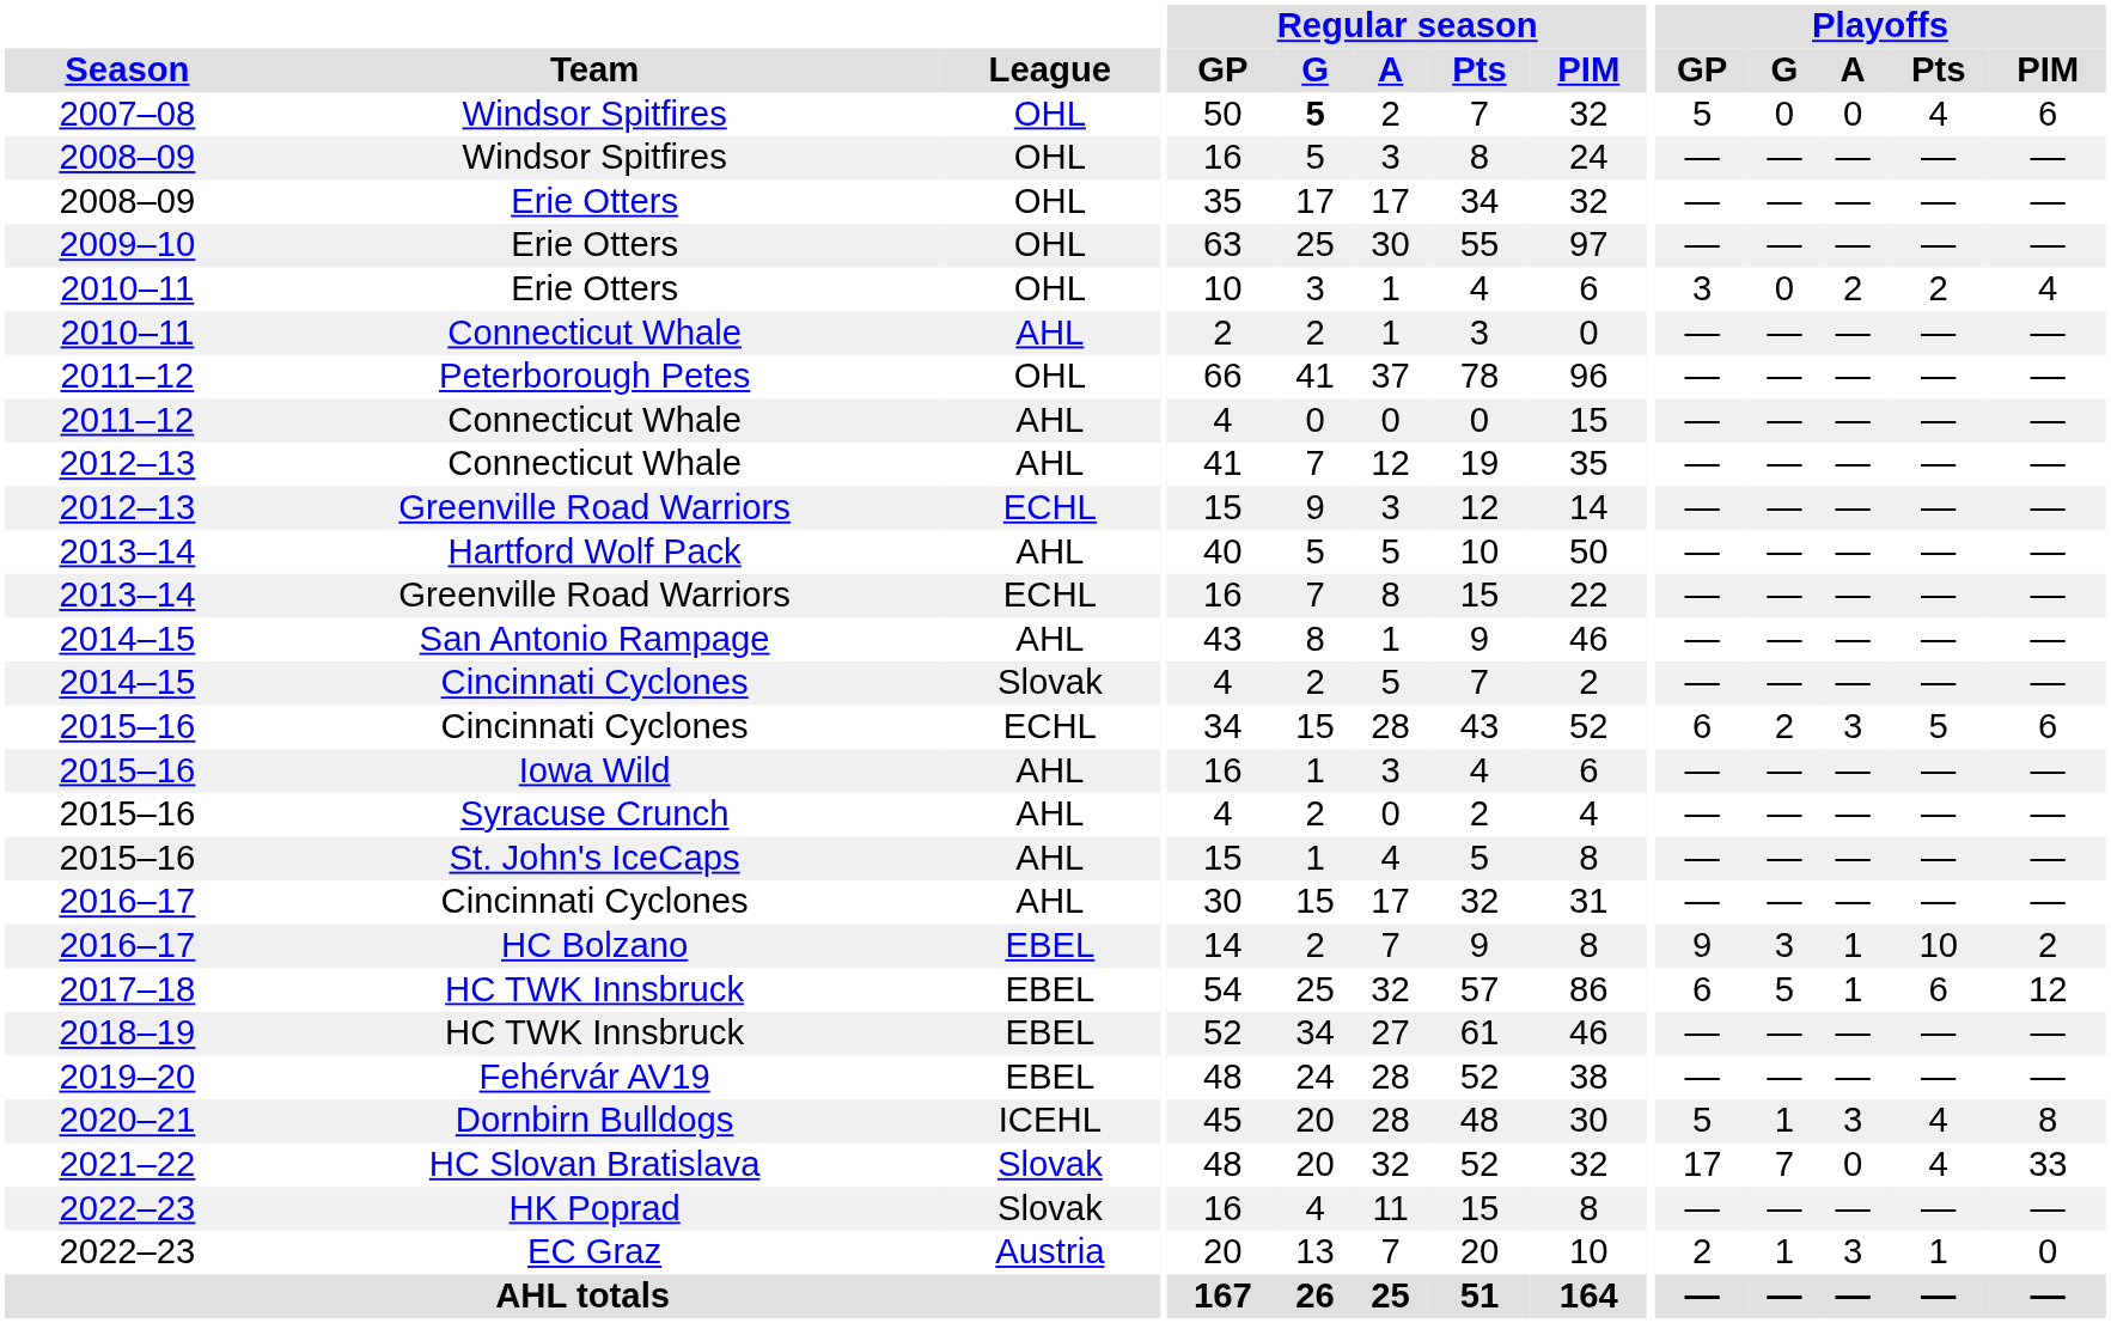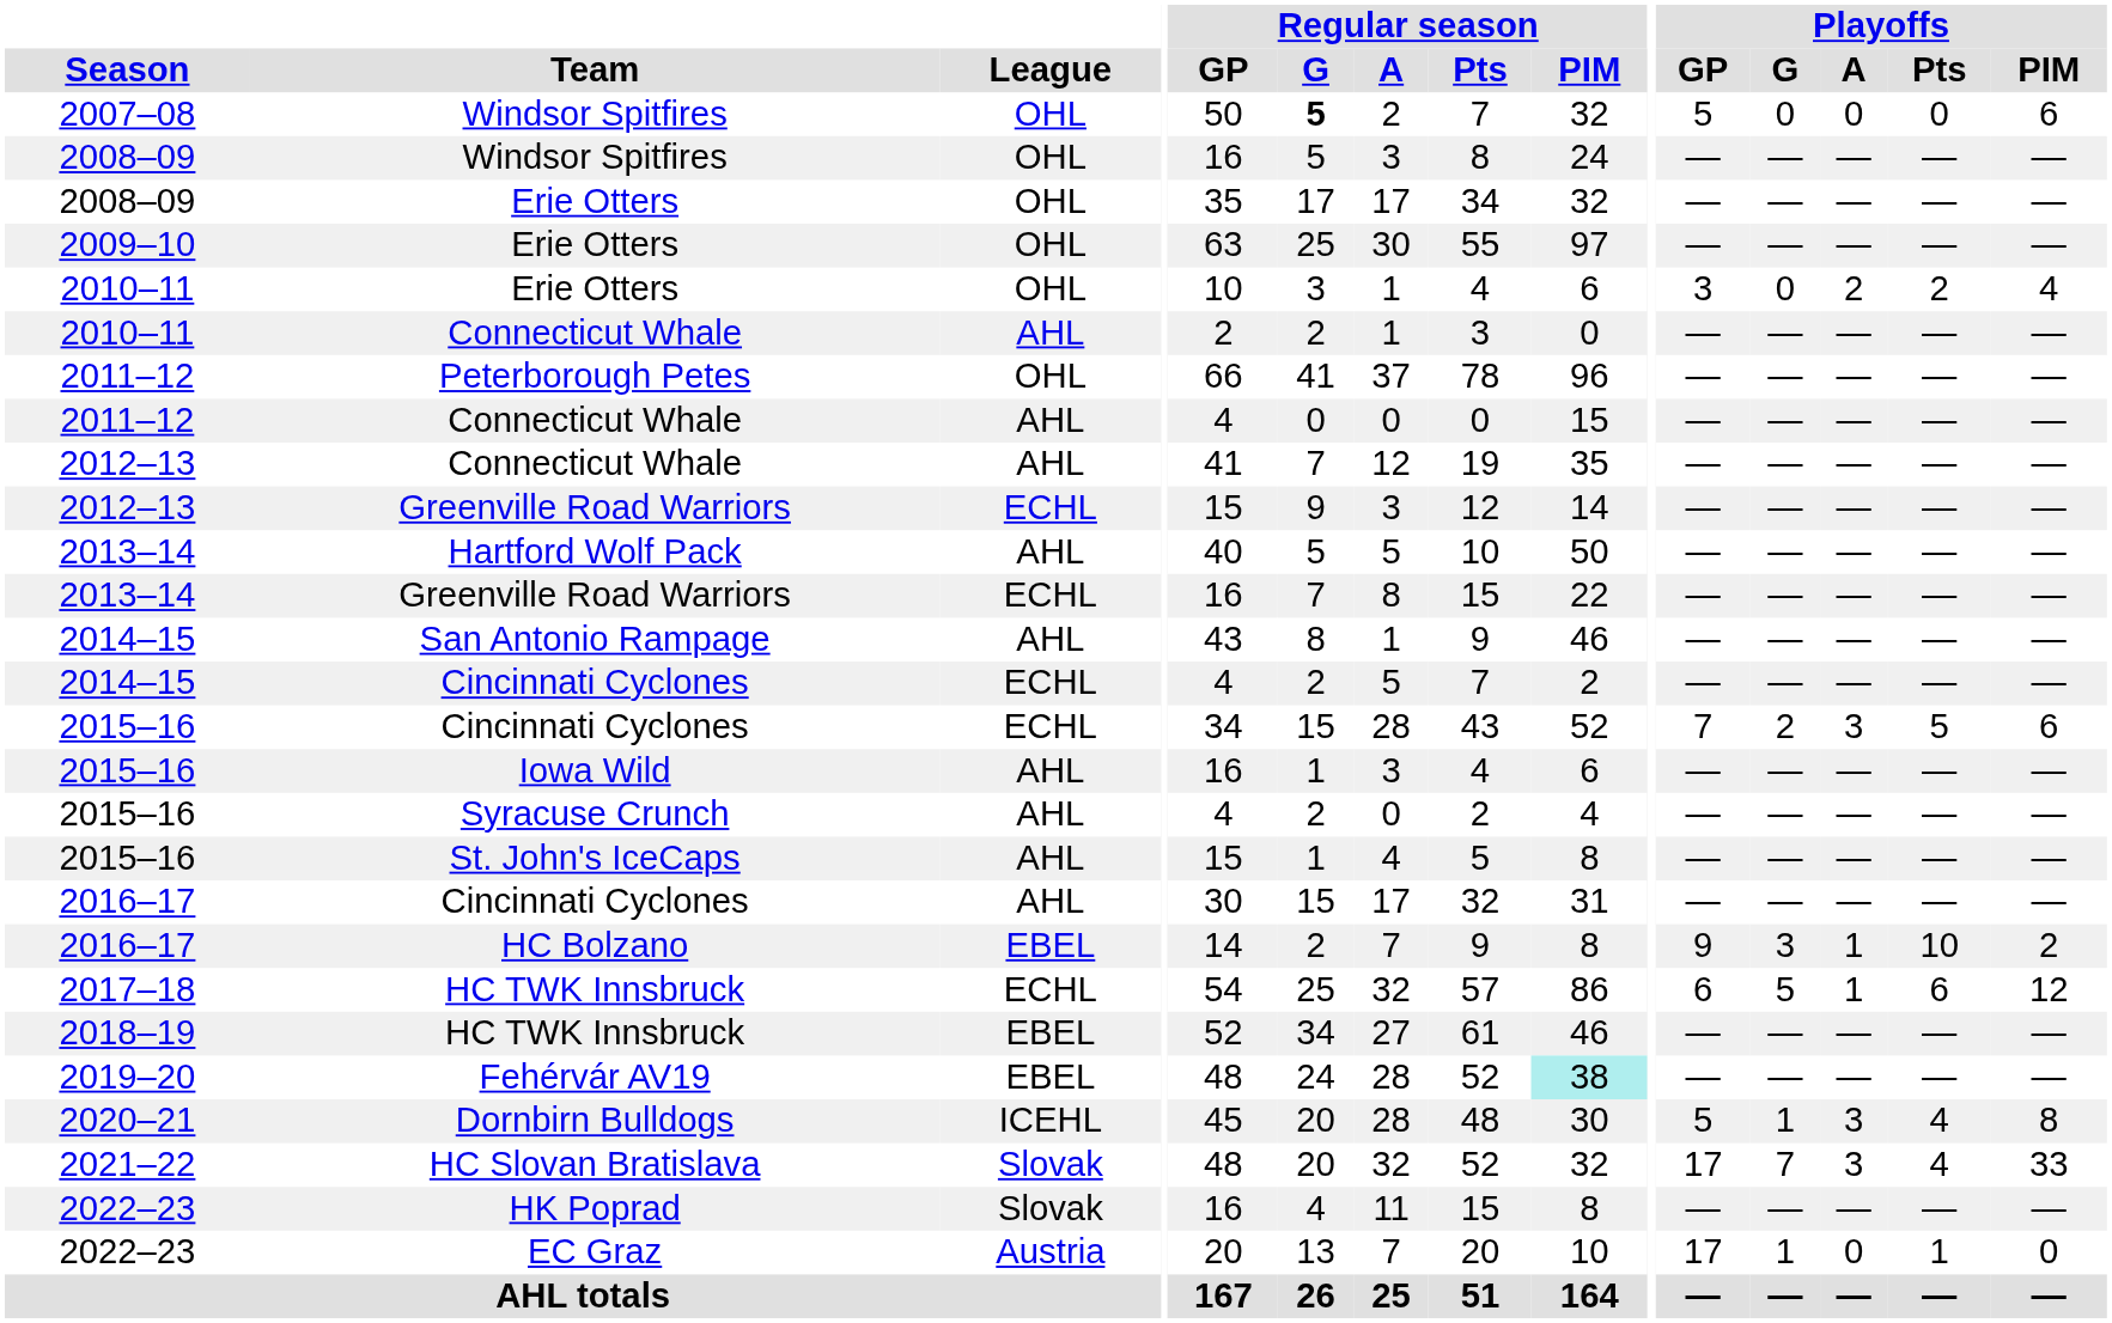2007–08 / Windsor Spitfires | Playoffs / Pts: 4 -> 0
2014–15 / Cincinnati Cyclones | League: Slovak -> ECHL
2015–16 / Cincinnati Cyclones | Playoffs / GP: 6 -> 7
2017–18 / HC TWK Innsbruck | League: EBEL -> ECHL
Fehérvár AV19 | Regular season / PIM: no background -> paleturquoise background
HC Slovan Bratislava | Playoffs / A: 0 -> 3
EC Graz | Playoffs / GP: 2 -> 17
EC Graz | Playoffs / A: 3 -> 0
